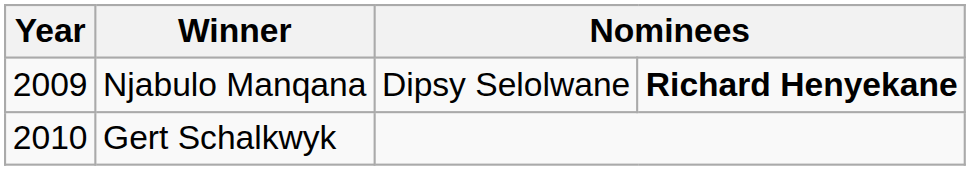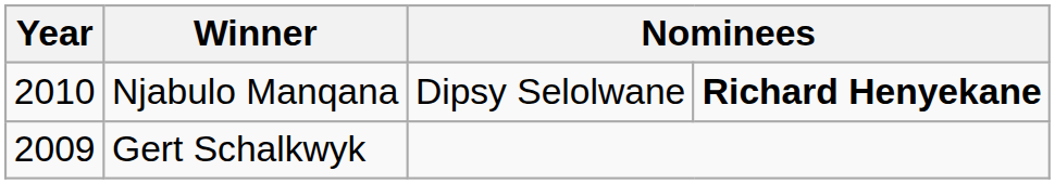Njabulo Manqana | Year: 2009 -> 2010
Gert Schalkwyk | Year: 2010 -> 2009
